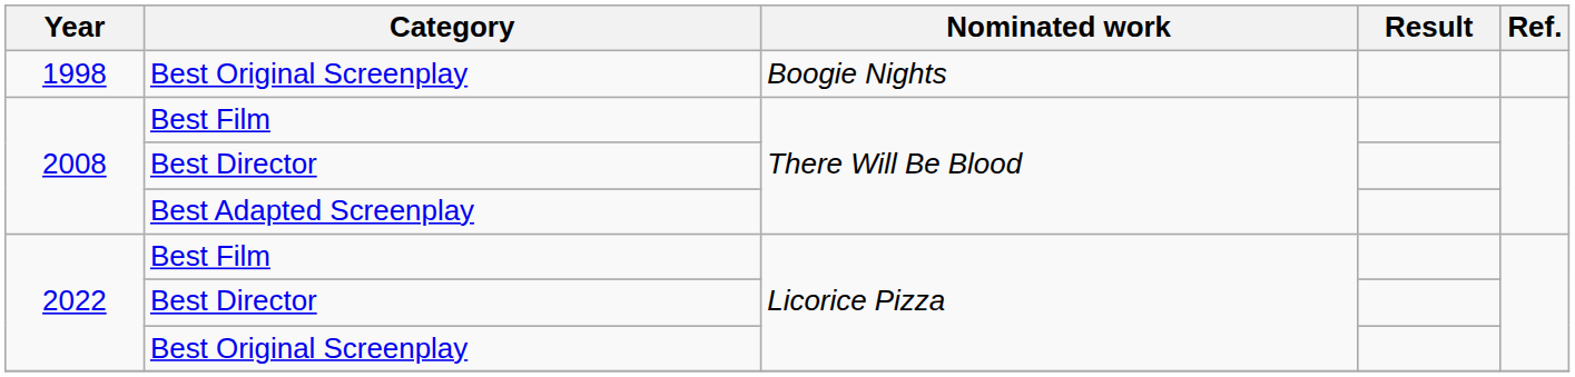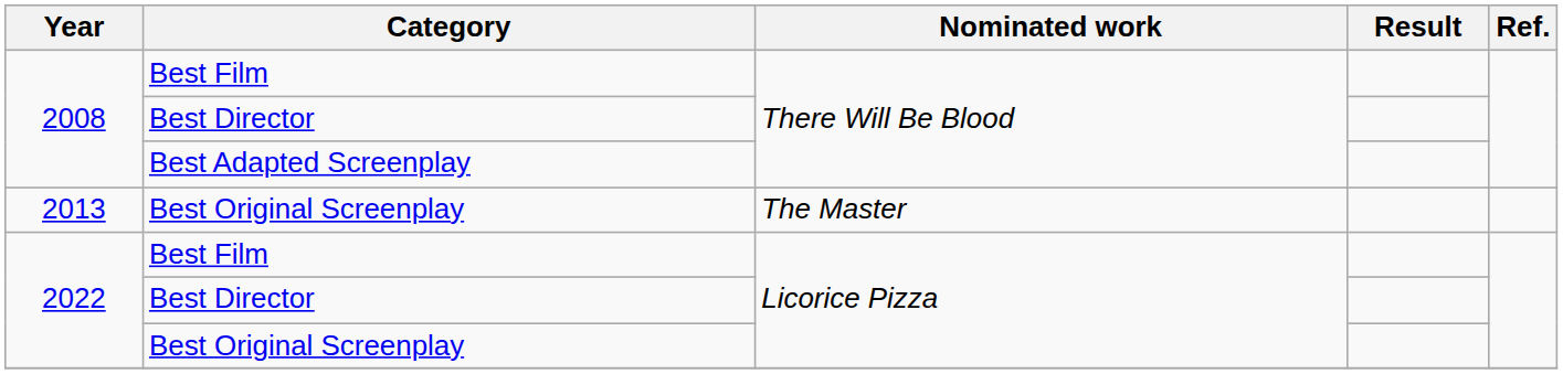- row: 1998 | Best Original Screenplay | Boogie Nights
+ row: 2013 | Best Original Screenplay | The Master
